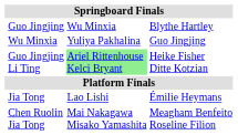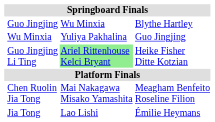rows swapped: Jia Tong <-> Chen Ruolin Jia Tong
